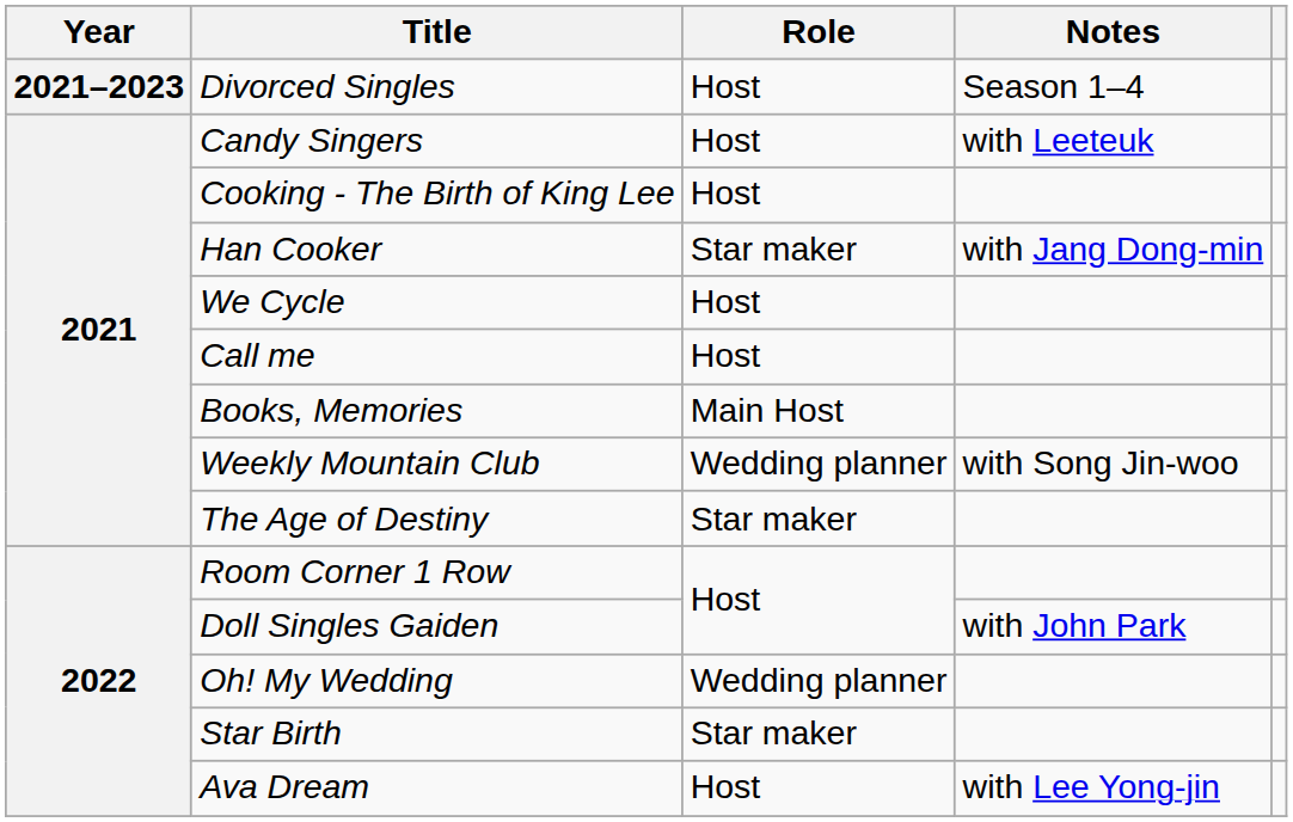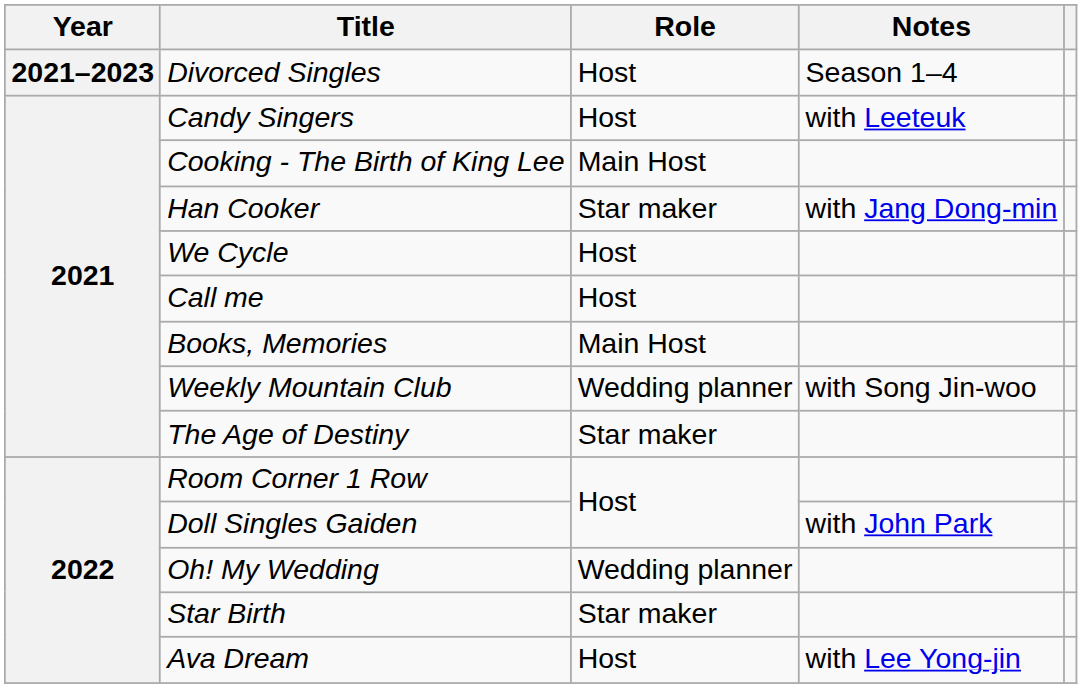Cooking - The Birth of King Lee | Role: Host -> Main Host
